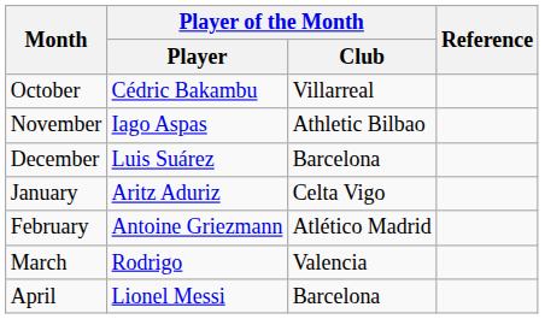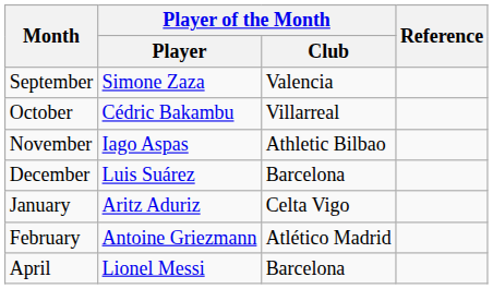+ row: September | Simone Zaza | Valencia
- row: March | Rodrigo | Valencia
